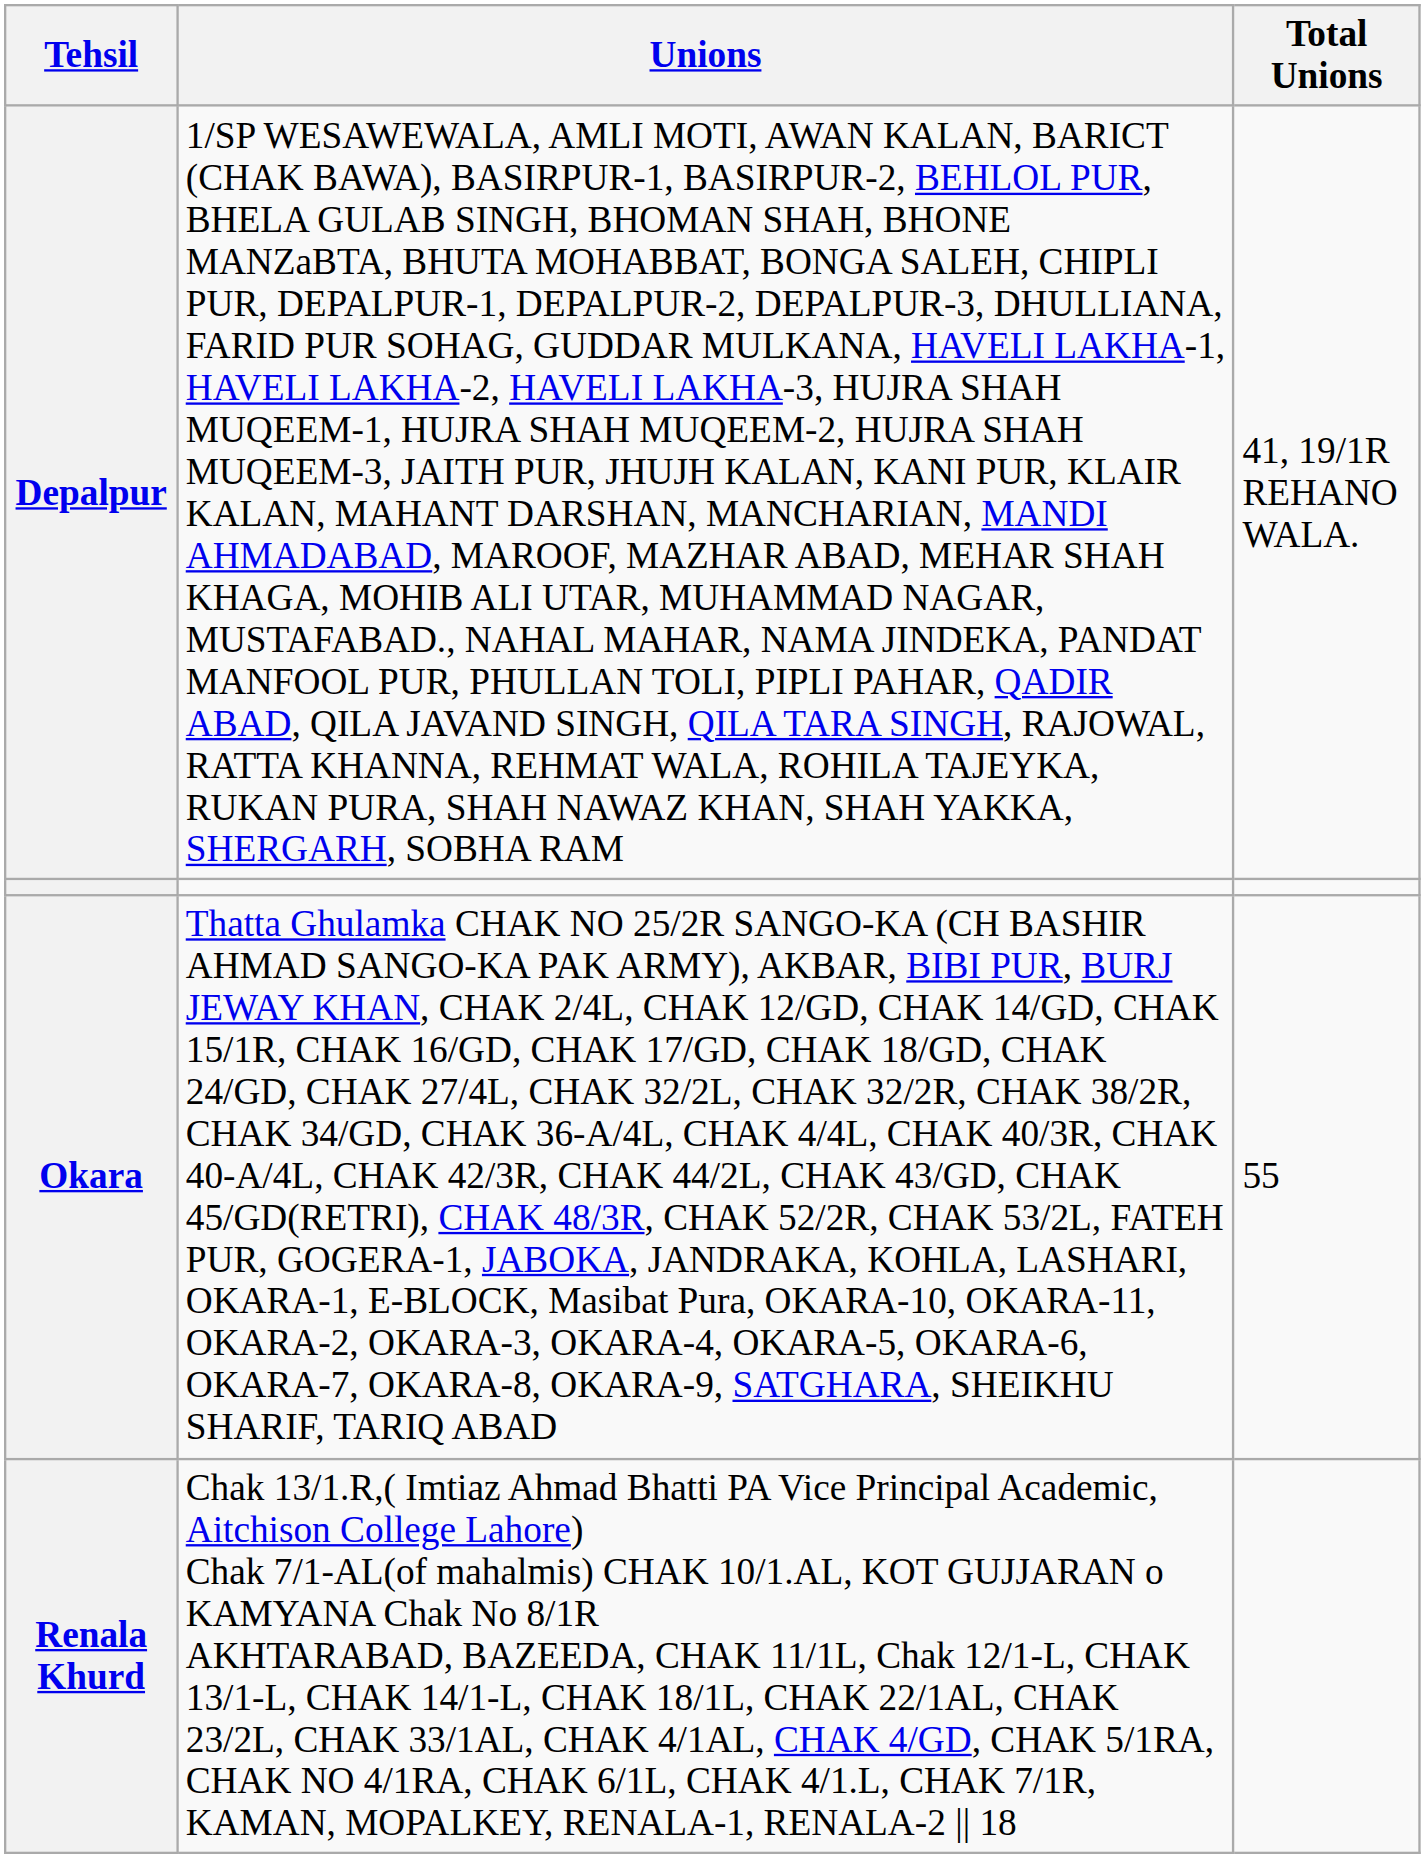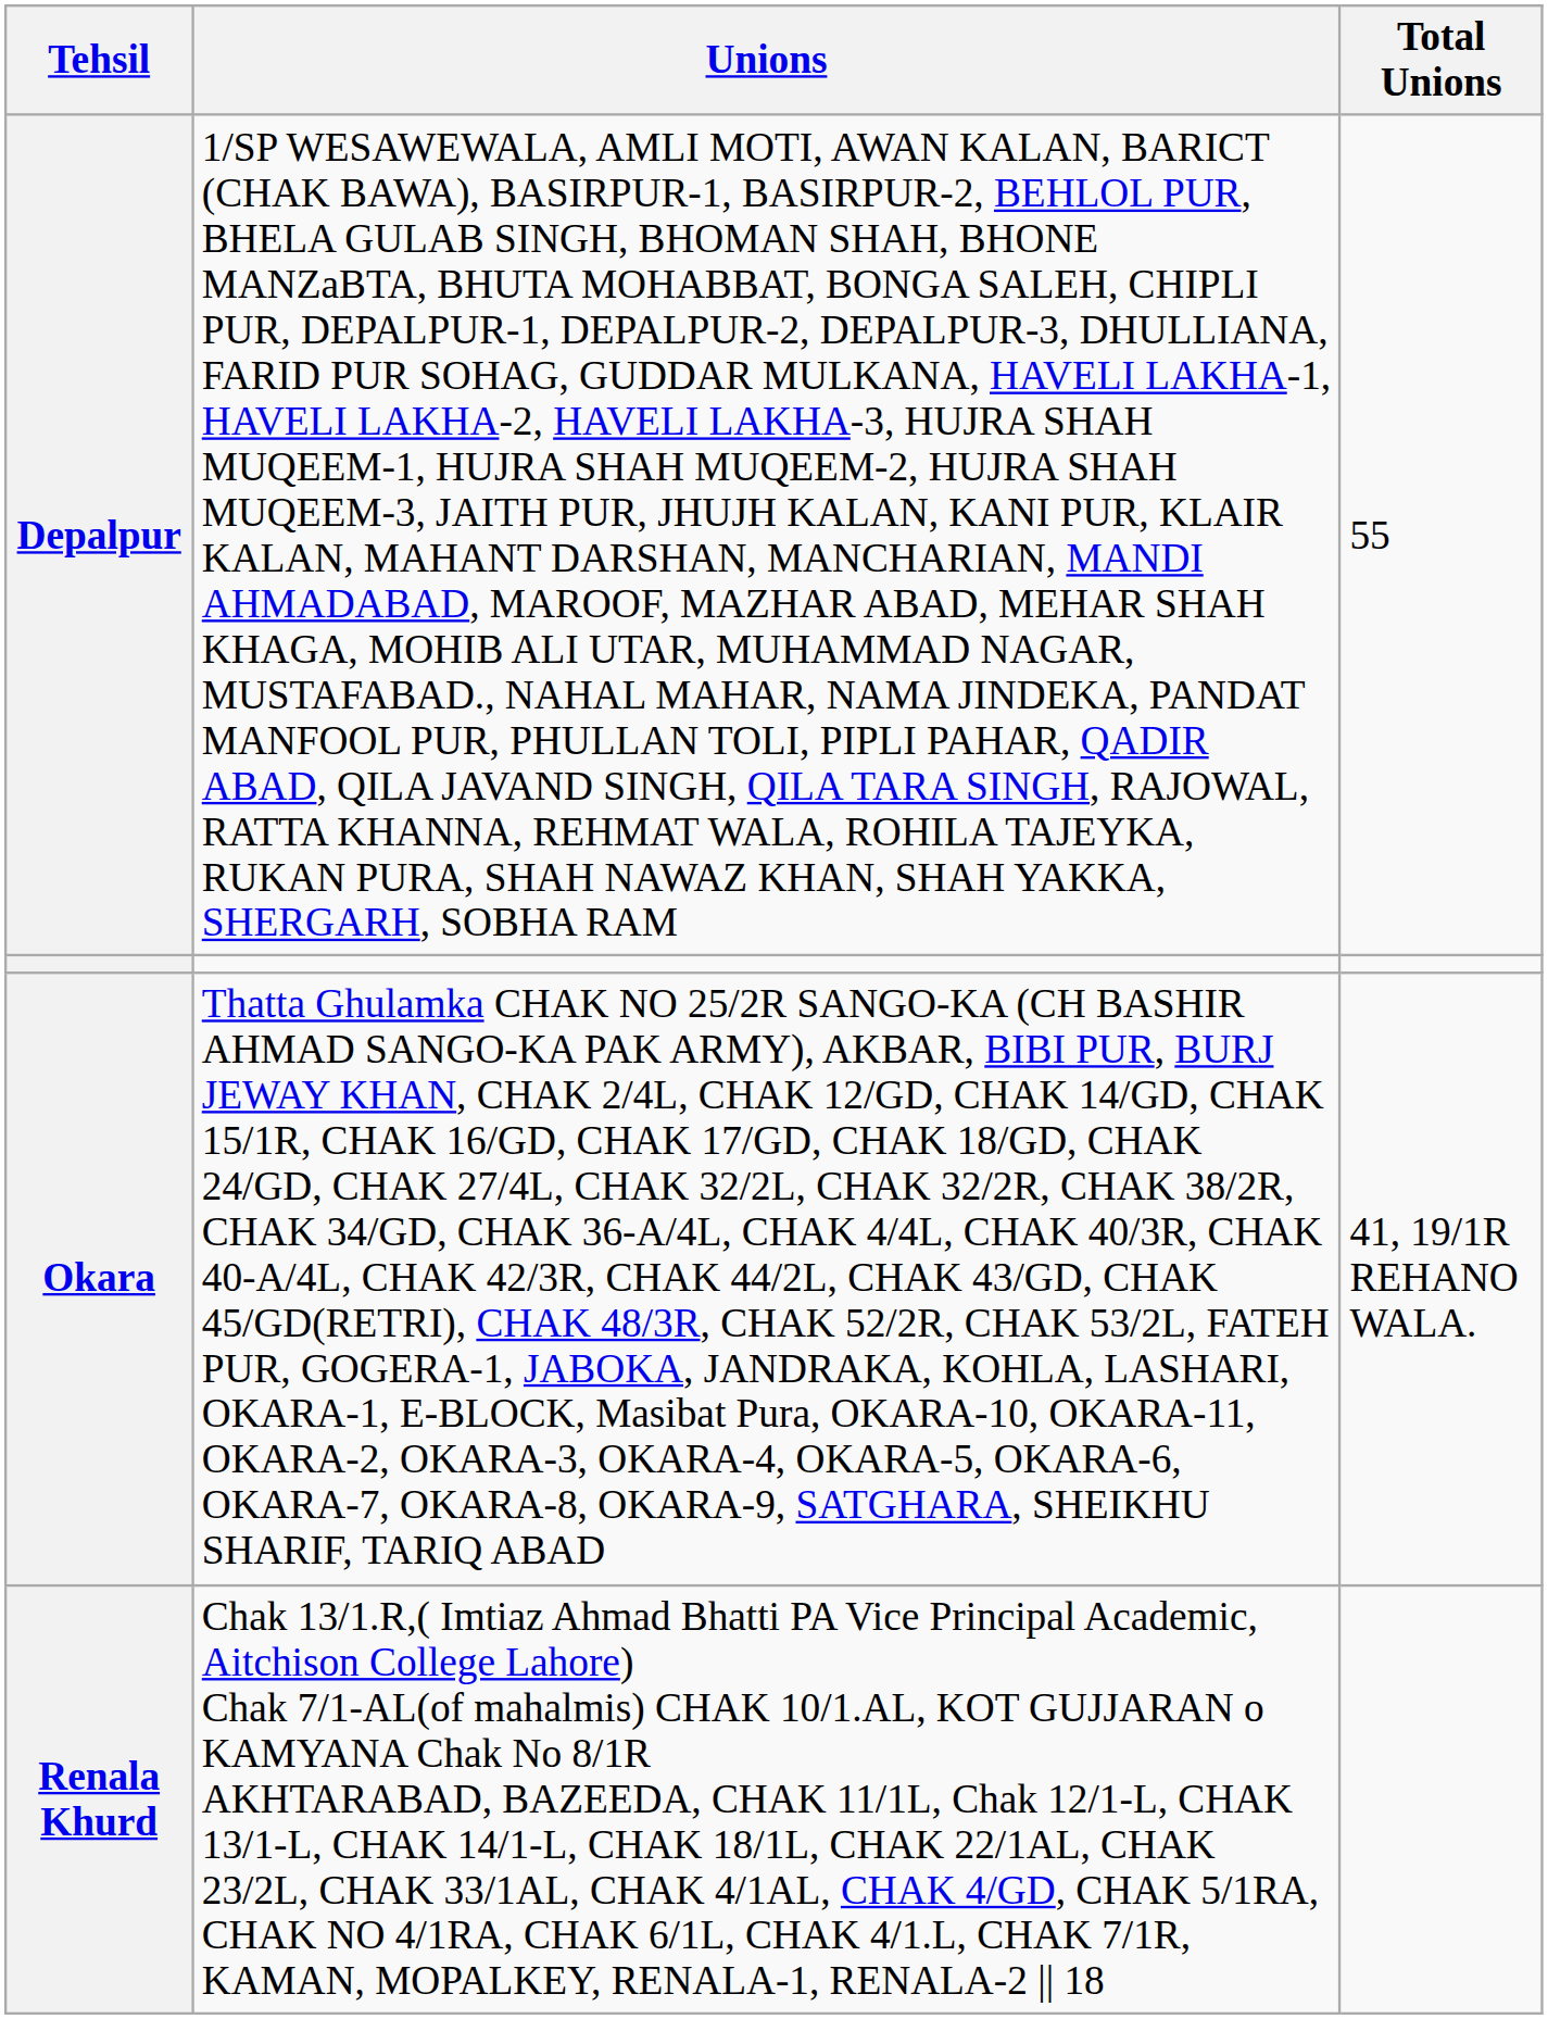Depalpur | Total Unions: 41, 19/1R REHANO WALA. -> 55
Okara | Total Unions: 55 -> 41, 19/1R REHANO WALA.
